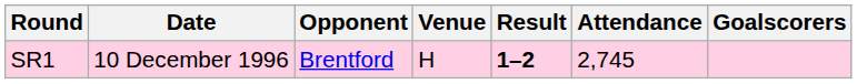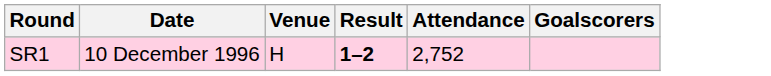- column: Opponent | Brentford
SR1 | Attendance: 2,745 -> 2,752
